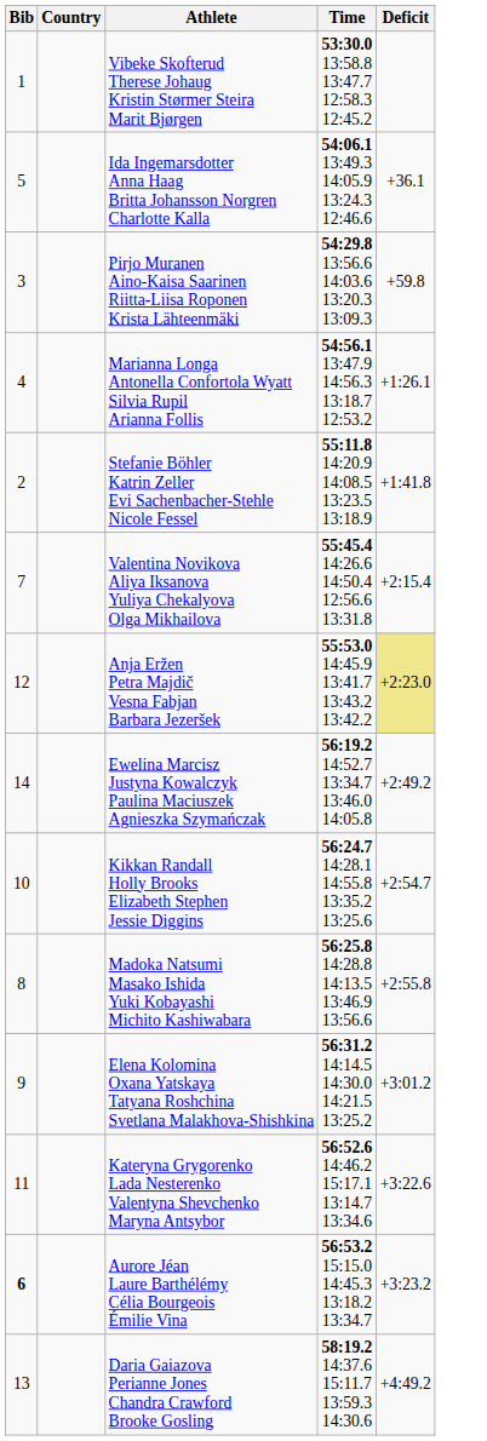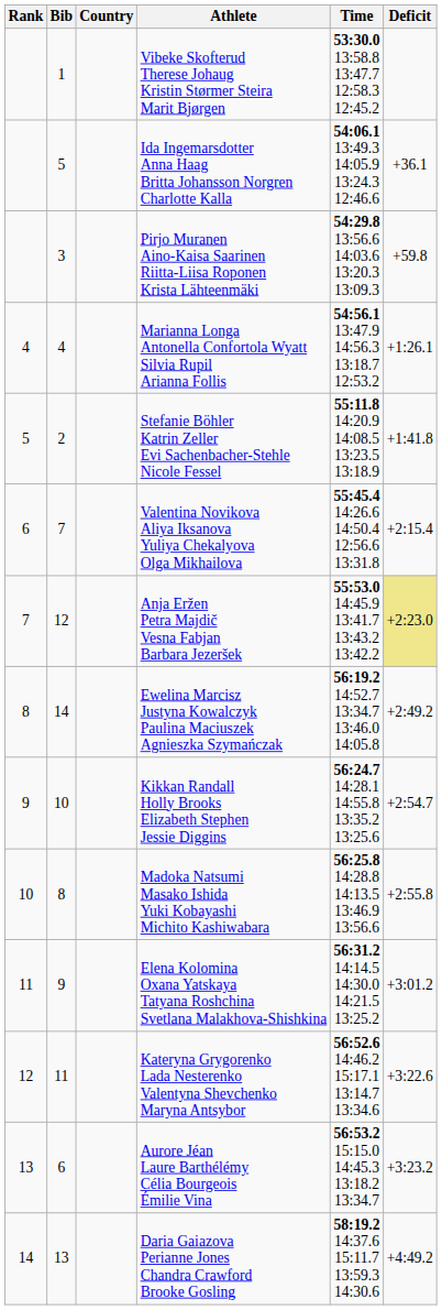+ column: Rank | 4 | 5 | 6 | 7 | 8 | 9 | 10 | 11 | 12 | 13 | 14
Aurore Jéan Laure Barthélémy Célia Bourgeois Émilie Vina | Bib: bold -> normal
